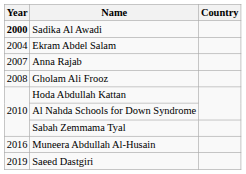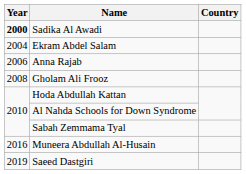Anna Rajab | Year: 2007 -> 2006
